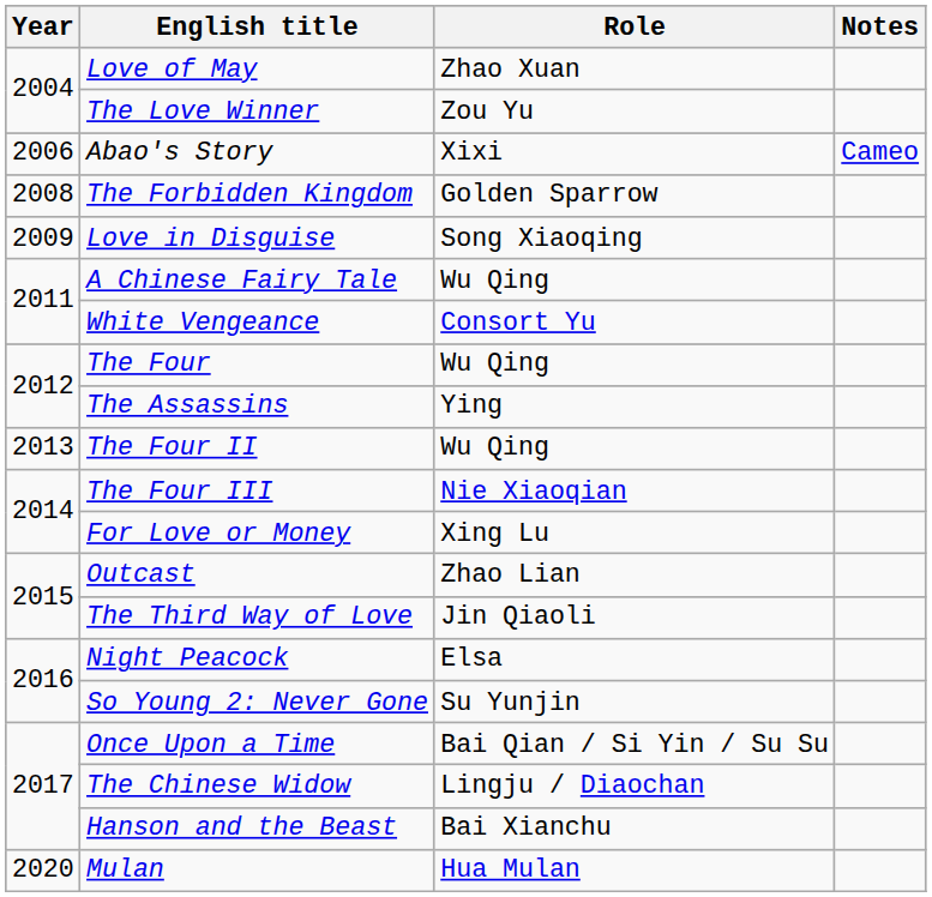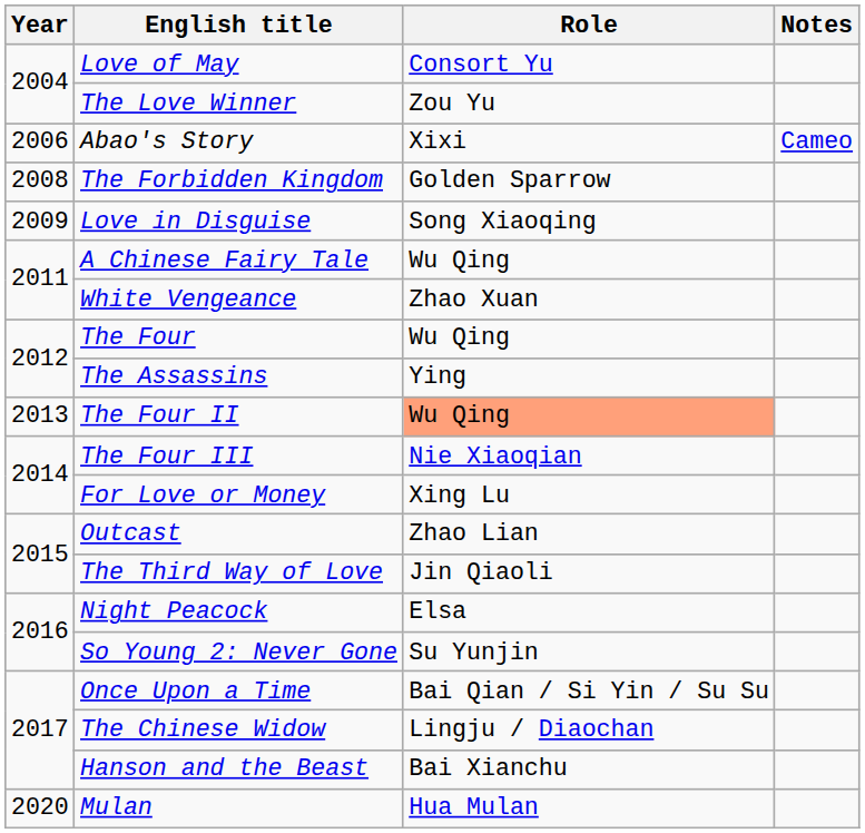Love of May | Role: Zhao Xuan -> Consort Yu
White Vengeance | Role: Consort Yu -> Zhao Xuan
The Four II | Role: no background -> lightsalmon background
